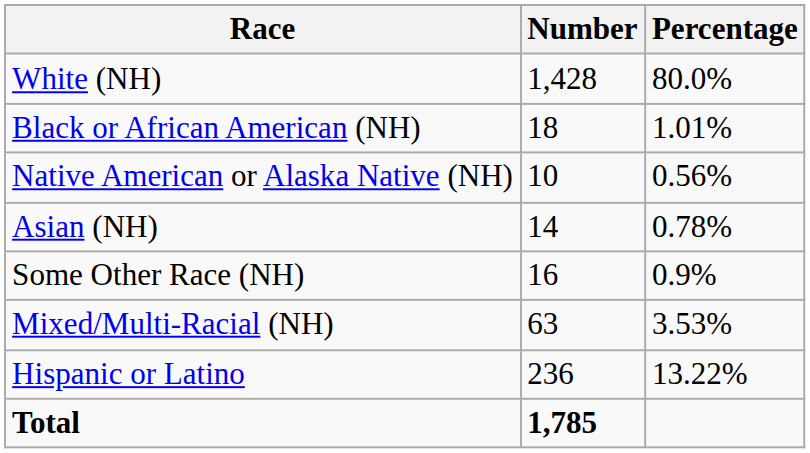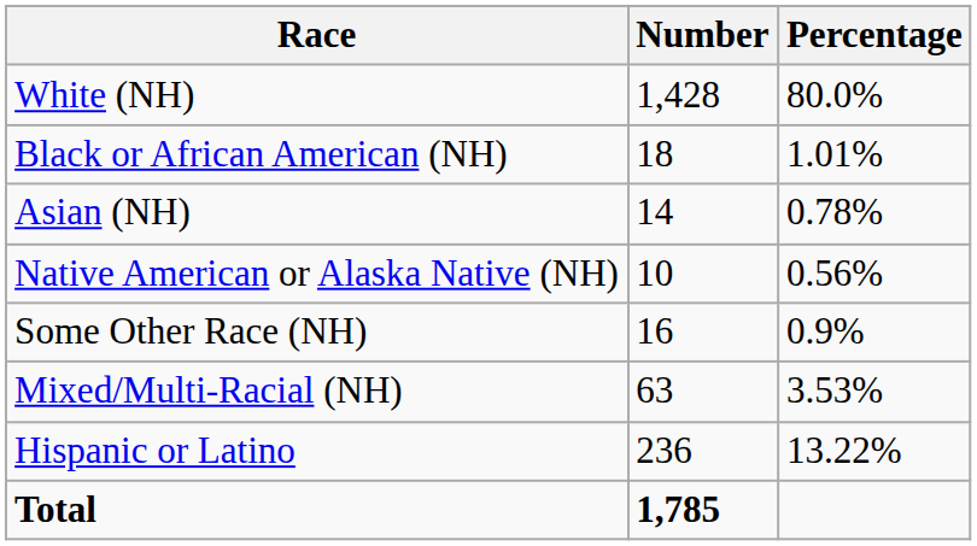rows swapped: Native American or Alaska Native (NH) <-> Asian (NH)
